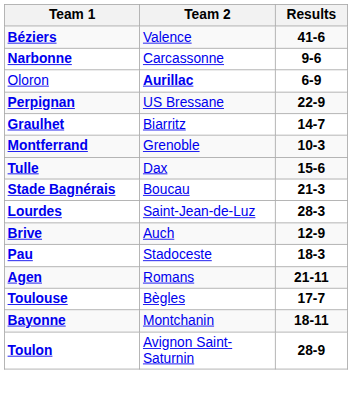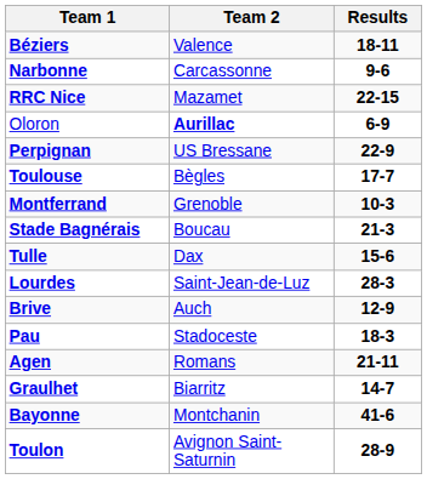Béziers | Results: 41-6 -> 18-11
+ row: RRC Nice | Mazamet | 22-15
rows swapped: Graulhet <-> Toulouse
rows swapped: Stade Bagnérais <-> Tulle
Bayonne | Results: 18-11 -> 41-6
